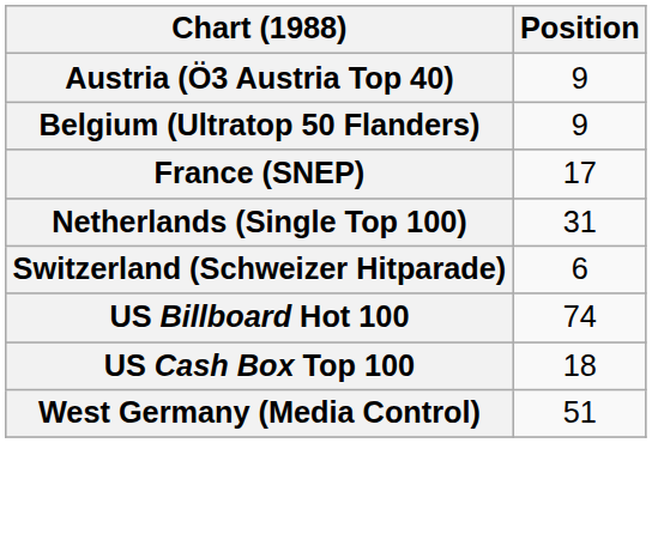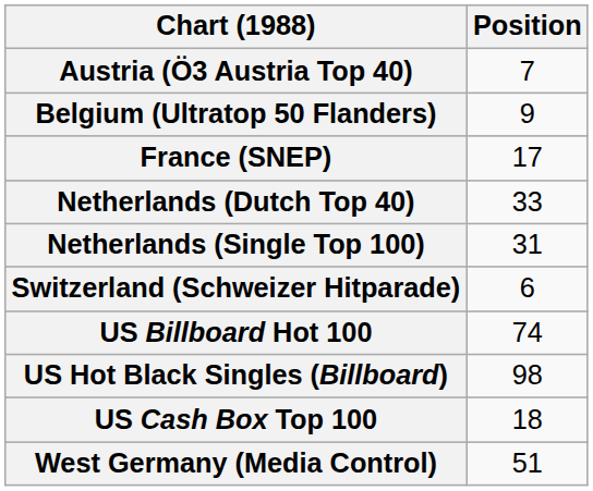Austria (Ö3 Austria Top 40) | Position: 9 -> 7
+ row: Netherlands (Dutch Top 40) | 33
+ row: US Hot Black Singles (Billboard) | 98
